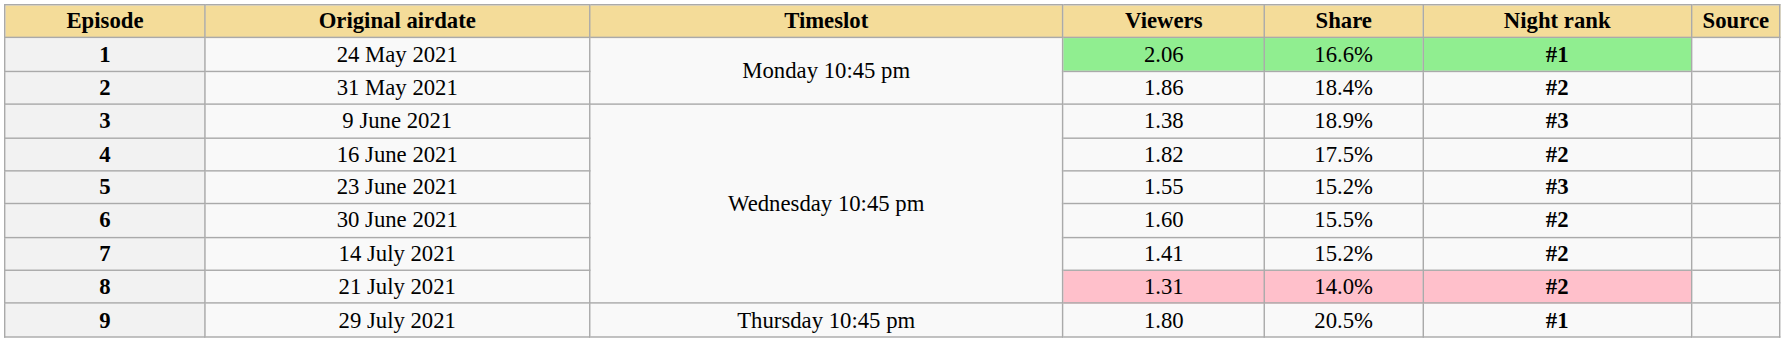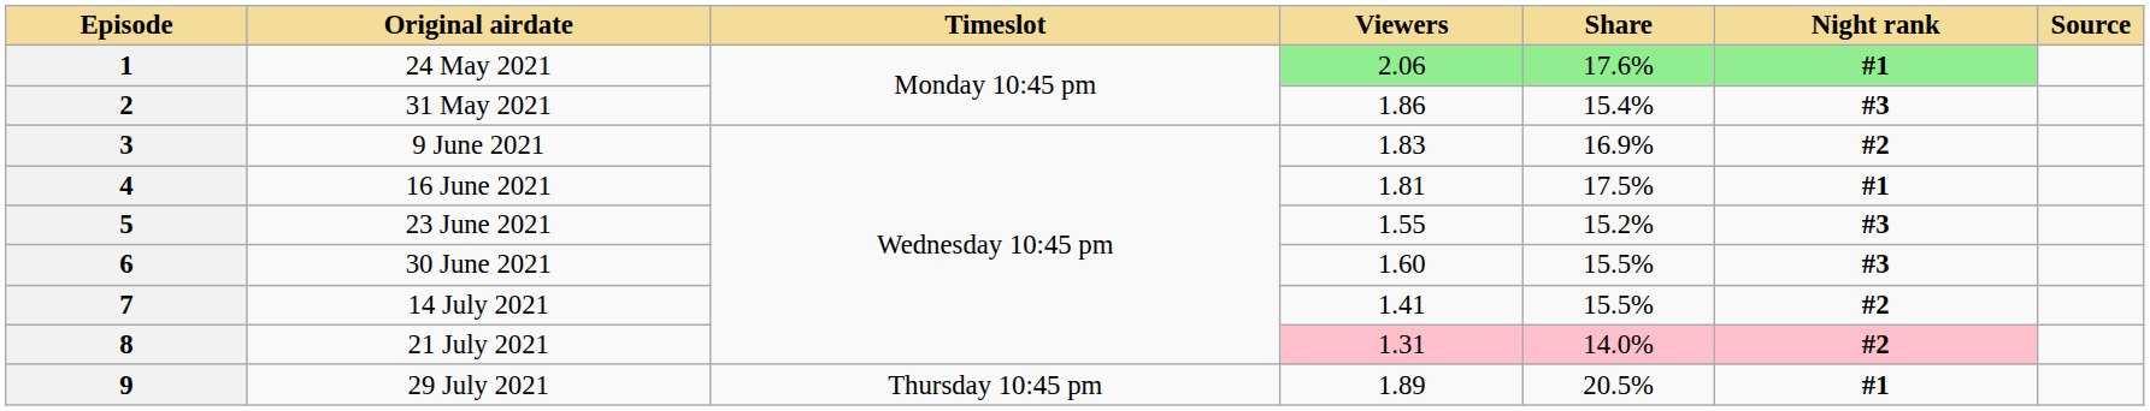1 | Share: 16.6% -> 17.6%
2 | Share: 18.4% -> 15.4%
2 | Night rank: #2 -> #3
3 | Viewers: 1.38 -> 1.83
3 | Share: 18.9% -> 16.9%
3 | Night rank: #3 -> #2
4 | Viewers: 1.82 -> 1.81
4 | Night rank: #2 -> #1
6 | Night rank: #2 -> #3
7 | Share: 15.2% -> 15.5%
9 | Viewers: 1.80 -> 1.89
